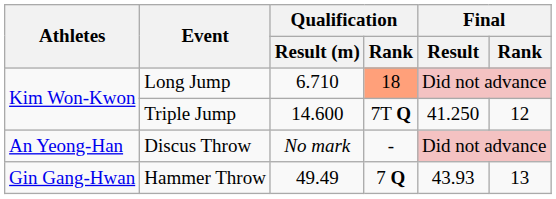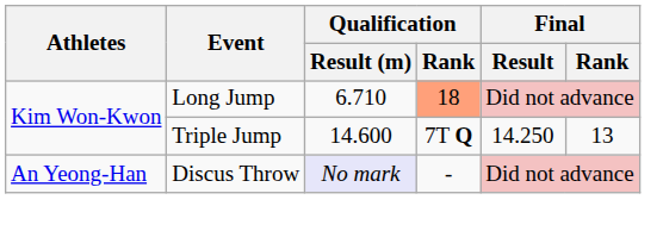Triple Jump | Final / Result: 41.250 -> 14.250
Triple Jump | Final / Rank: 12 -> 13
Discus Throw | Qualification / Result (m): no background -> lavender background
- row: Gin Gang-Hwan | Hammer Throw | 49.49 | 7 Q | 43.93 | 13
